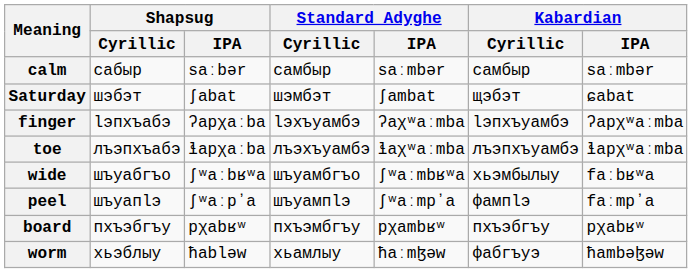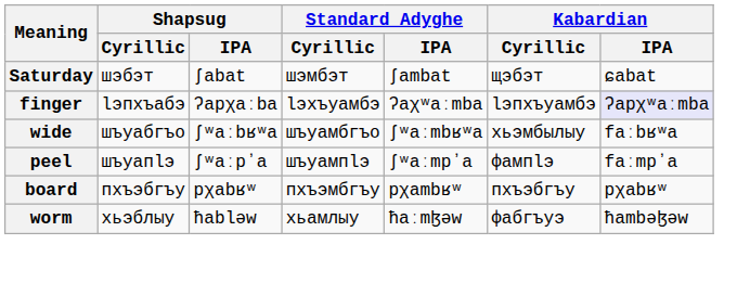- row: calm | сабыр | saːbər | самбыр | saːmbər | самбыр | saːmbər
finger | Kabardian / IPA: no background -> lavender background
- row: toe | лъэпхъабэ | ɬapχaːba | лъэхъуамбэ | ɬaχʷaːmba | лъэпхъуамбэ | ɬapχʷaːmba
